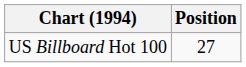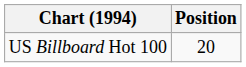US Billboard Hot 100 | Position: 27 -> 20
